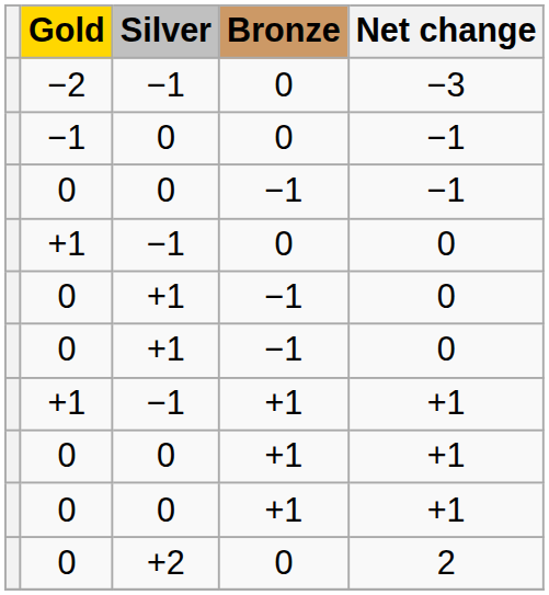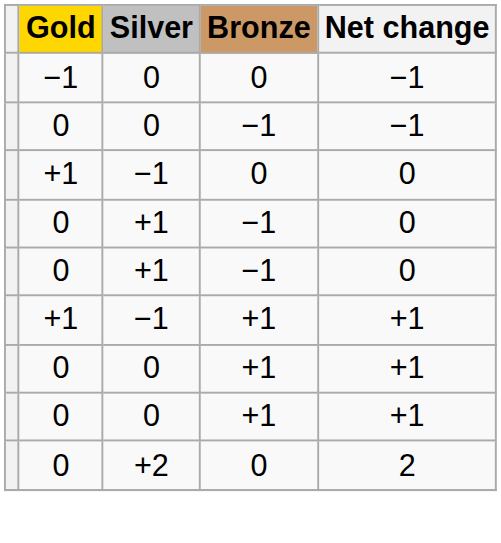- row: −2 | −1 | 0 | −3
